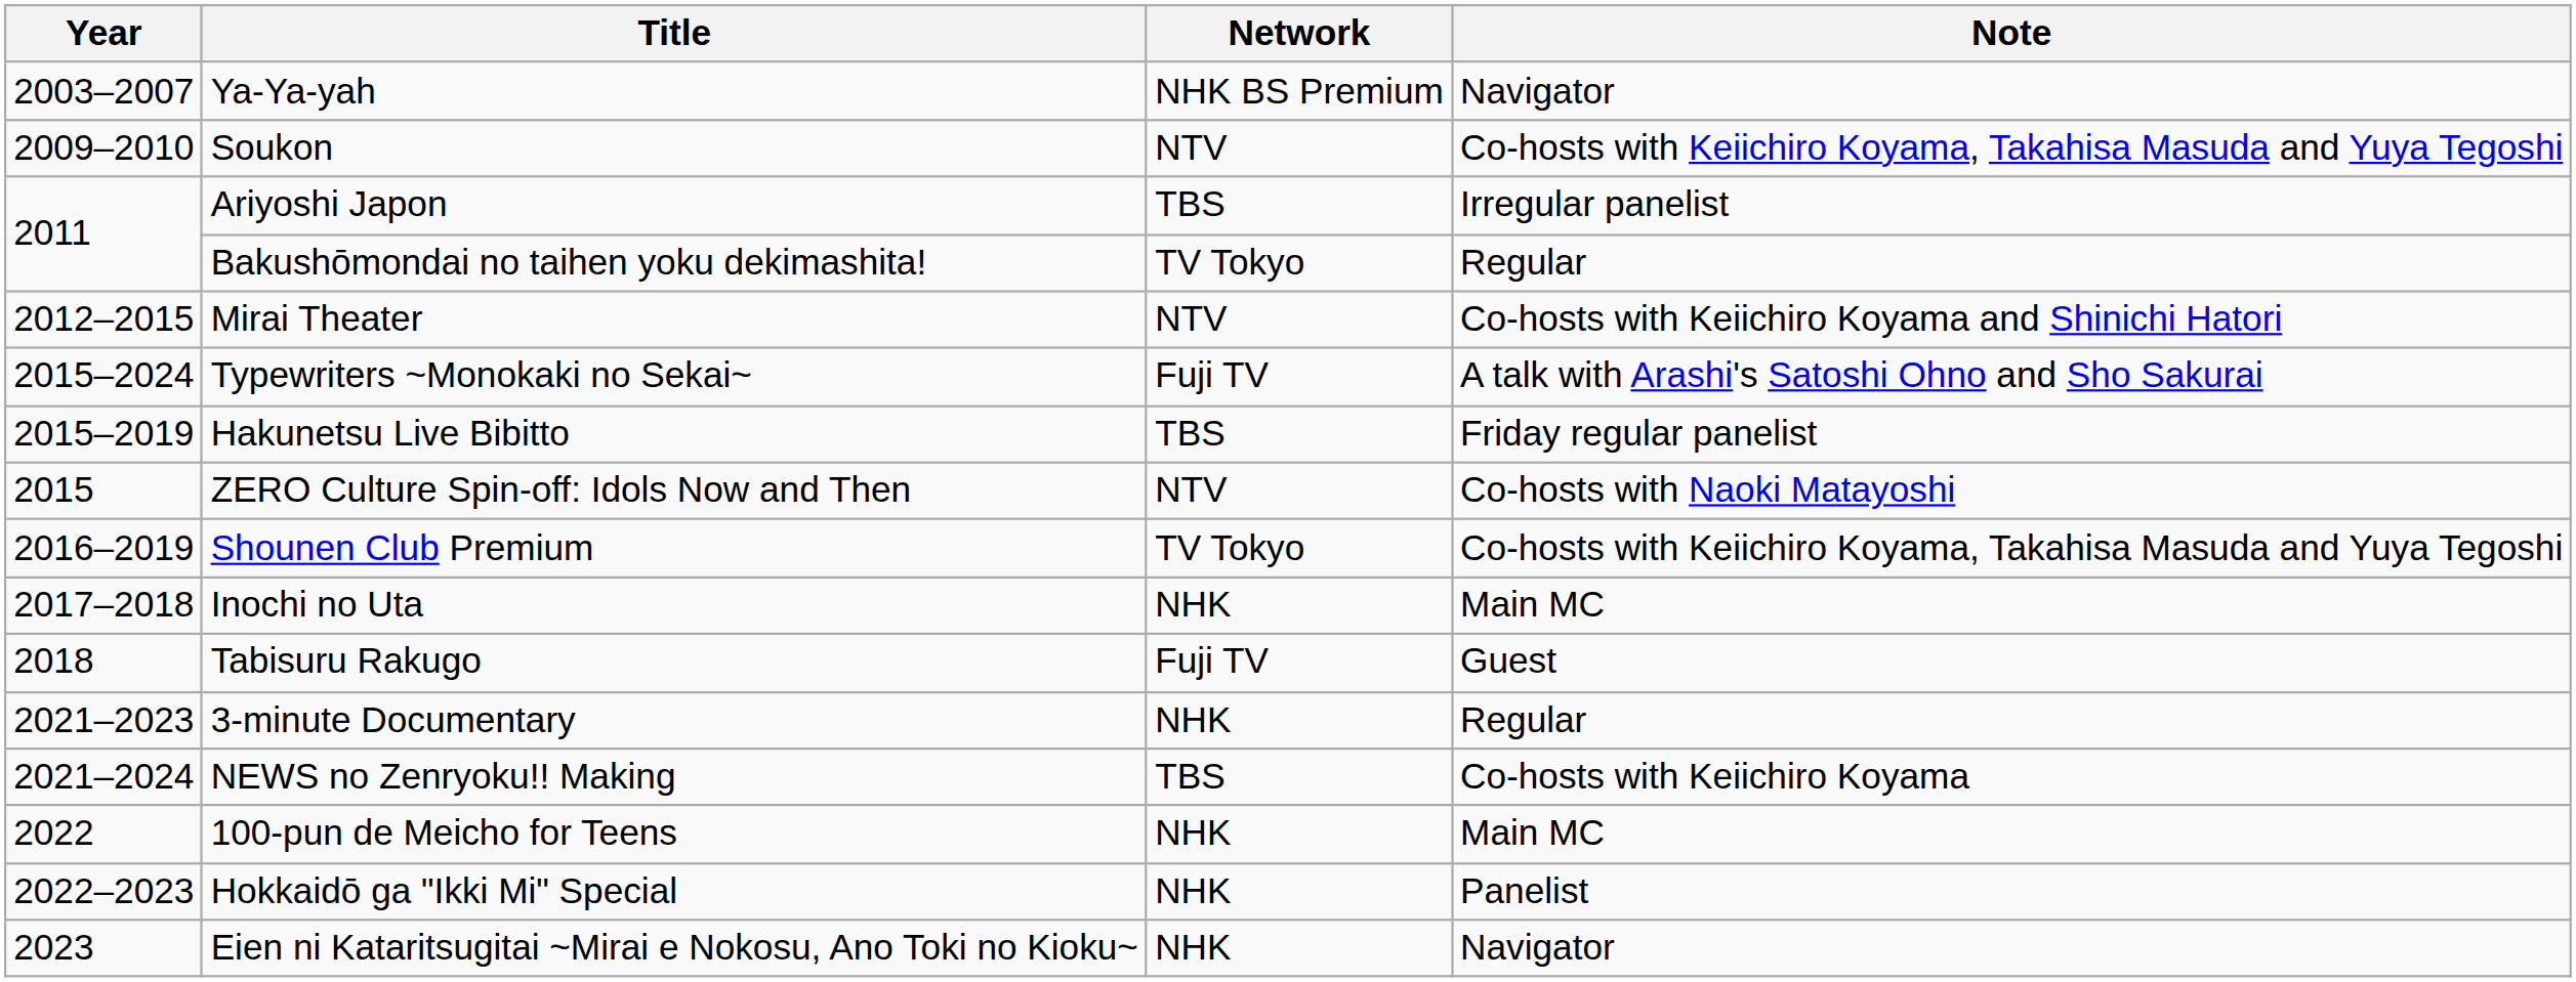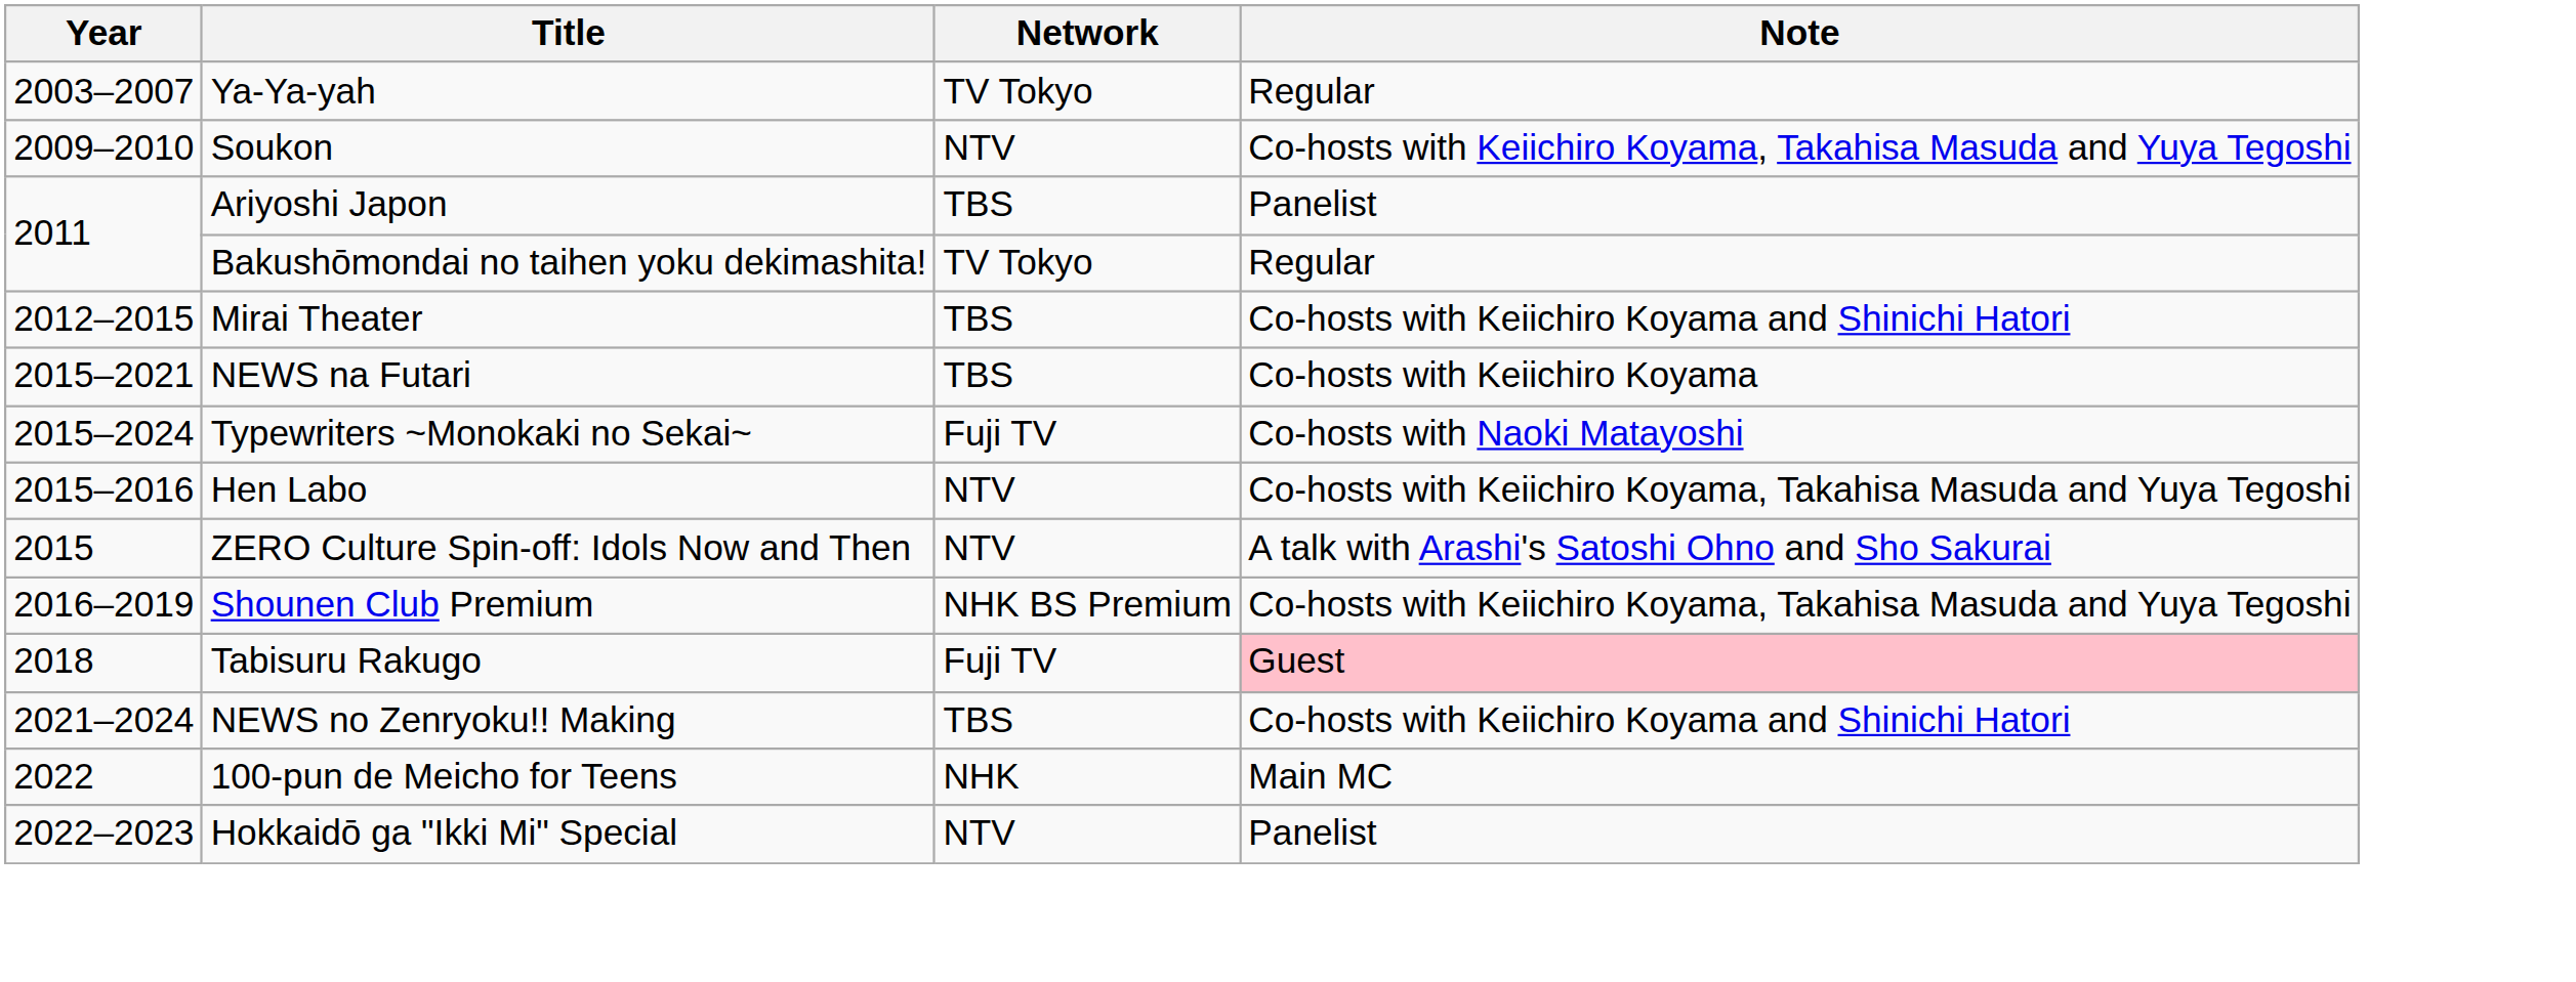Ya-Ya-yah | Network: NHK BS Premium -> TV Tokyo
Ya-Ya-yah | Note: Navigator -> Regular
Ariyoshi Japon | Note: Irregular panelist -> Panelist
Mirai Theater | Network: NTV -> TBS
+ row: 2015–2021 | NEWS na Futari | TBS | Co-hosts with Keiichiro Koyama
Typewriters ~Monokaki no Sekai~ | Note: A talk with Arashi's Satoshi Ohno and Sho Sakurai -> Co-hosts with Naoki Matayoshi
- row: 2015–2019 | Hakunetsu Live Bibitto | TBS | Friday regular panelist
+ row: 2015–2016 | Hen Labo | NTV | Co-hosts with Keiichiro Koyama, Takahisa Masuda and Yuya Tegoshi
ZERO Culture Spin-off: Idols Now and Then | Note: Co-hosts with Naoki Matayoshi -> A talk with Arashi's Satoshi Ohno and Sho Sakurai
Shounen Club Premium | Network: TV Tokyo -> NHK BS Premium
- row: 2017–2018 | Inochi no Uta | NHK | Main MC
Tabisuru Rakugo | Note: no background -> pink background
- row: 2021–2023 | 3-minute Documentary | NHK | Regular
NEWS no Zenryoku!! Making | Note: Co-hosts with Keiichiro Koyama -> Co-hosts with Keiichiro Koyama and Shinichi Hatori
Hokkaidō ga "Ikki Mi" Special | Network: NHK -> NTV
- row: 2023 | Eien ni Kataritsugitai ~Mirai e Nokosu, Ano Toki no Kioku~ | NHK | Navigator
